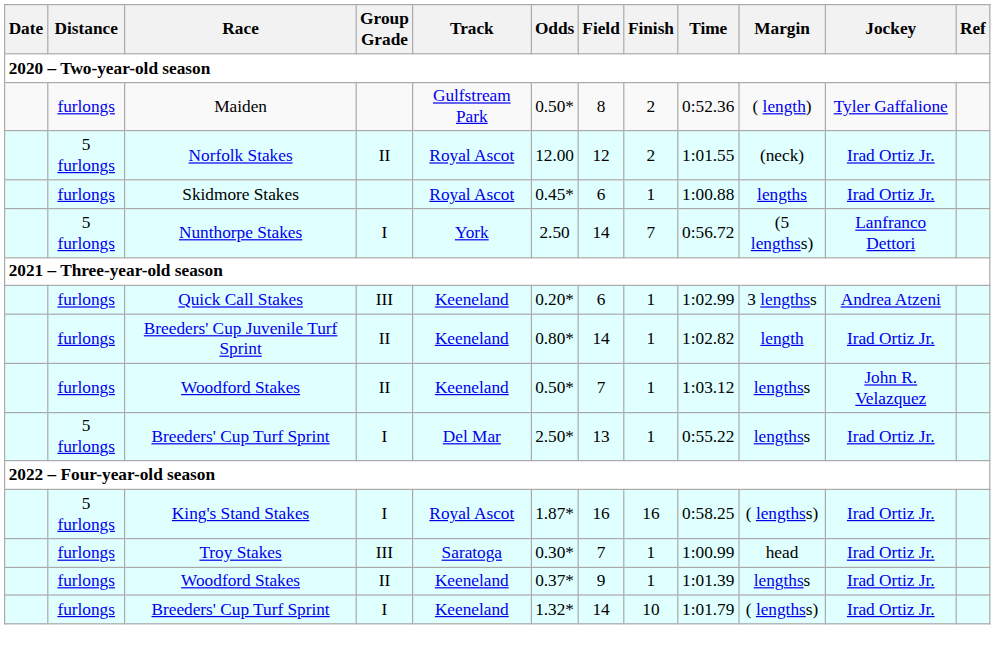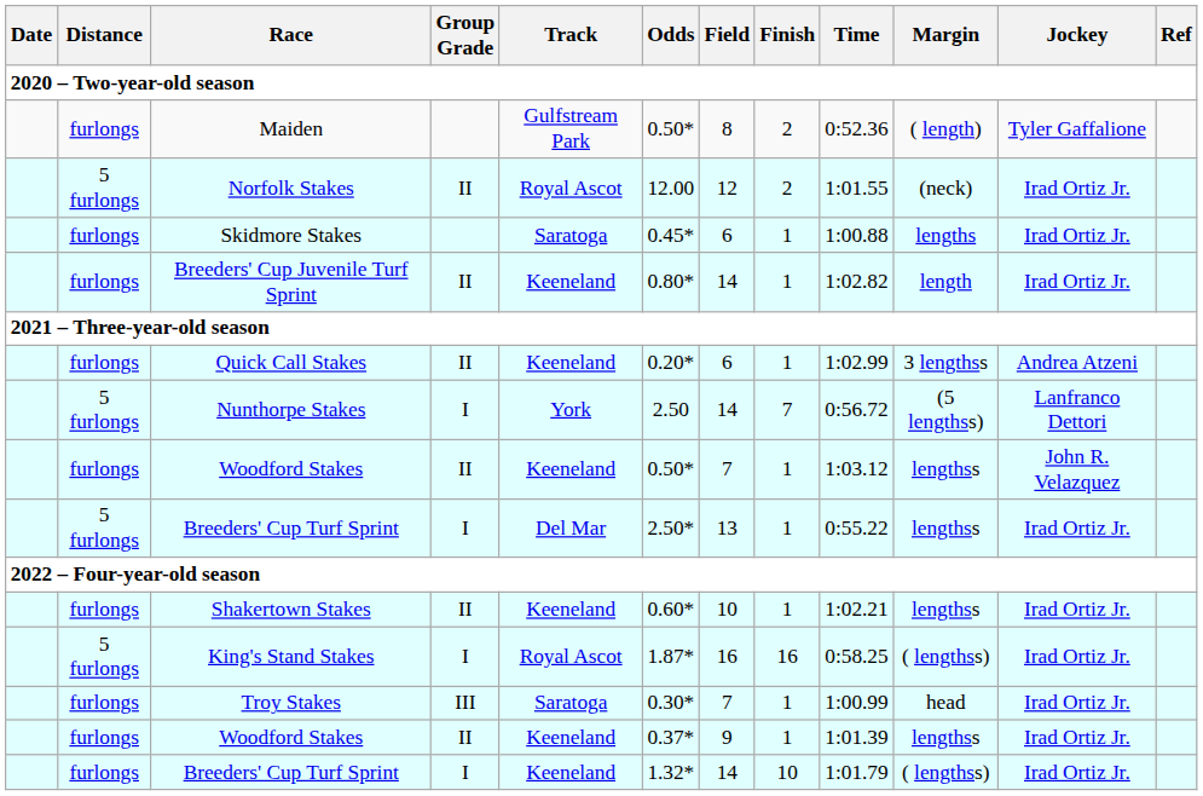Skidmore Stakes | Track: Royal Ascot -> Saratoga
rows swapped: Breeders' Cup Juvenile Turf Sprint <-> Nunthorpe Stakes
Quick Call Stakes | Group Grade: III -> II
+ row: furlongs | Shakertown Stakes | II | Keeneland | 0.60* | 10 | 1 | 1:02.21 | lengthss | Irad Ortiz Jr.
